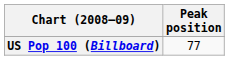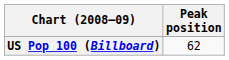US Pop 100 (Billboard) | Peak position: 77 -> 62
